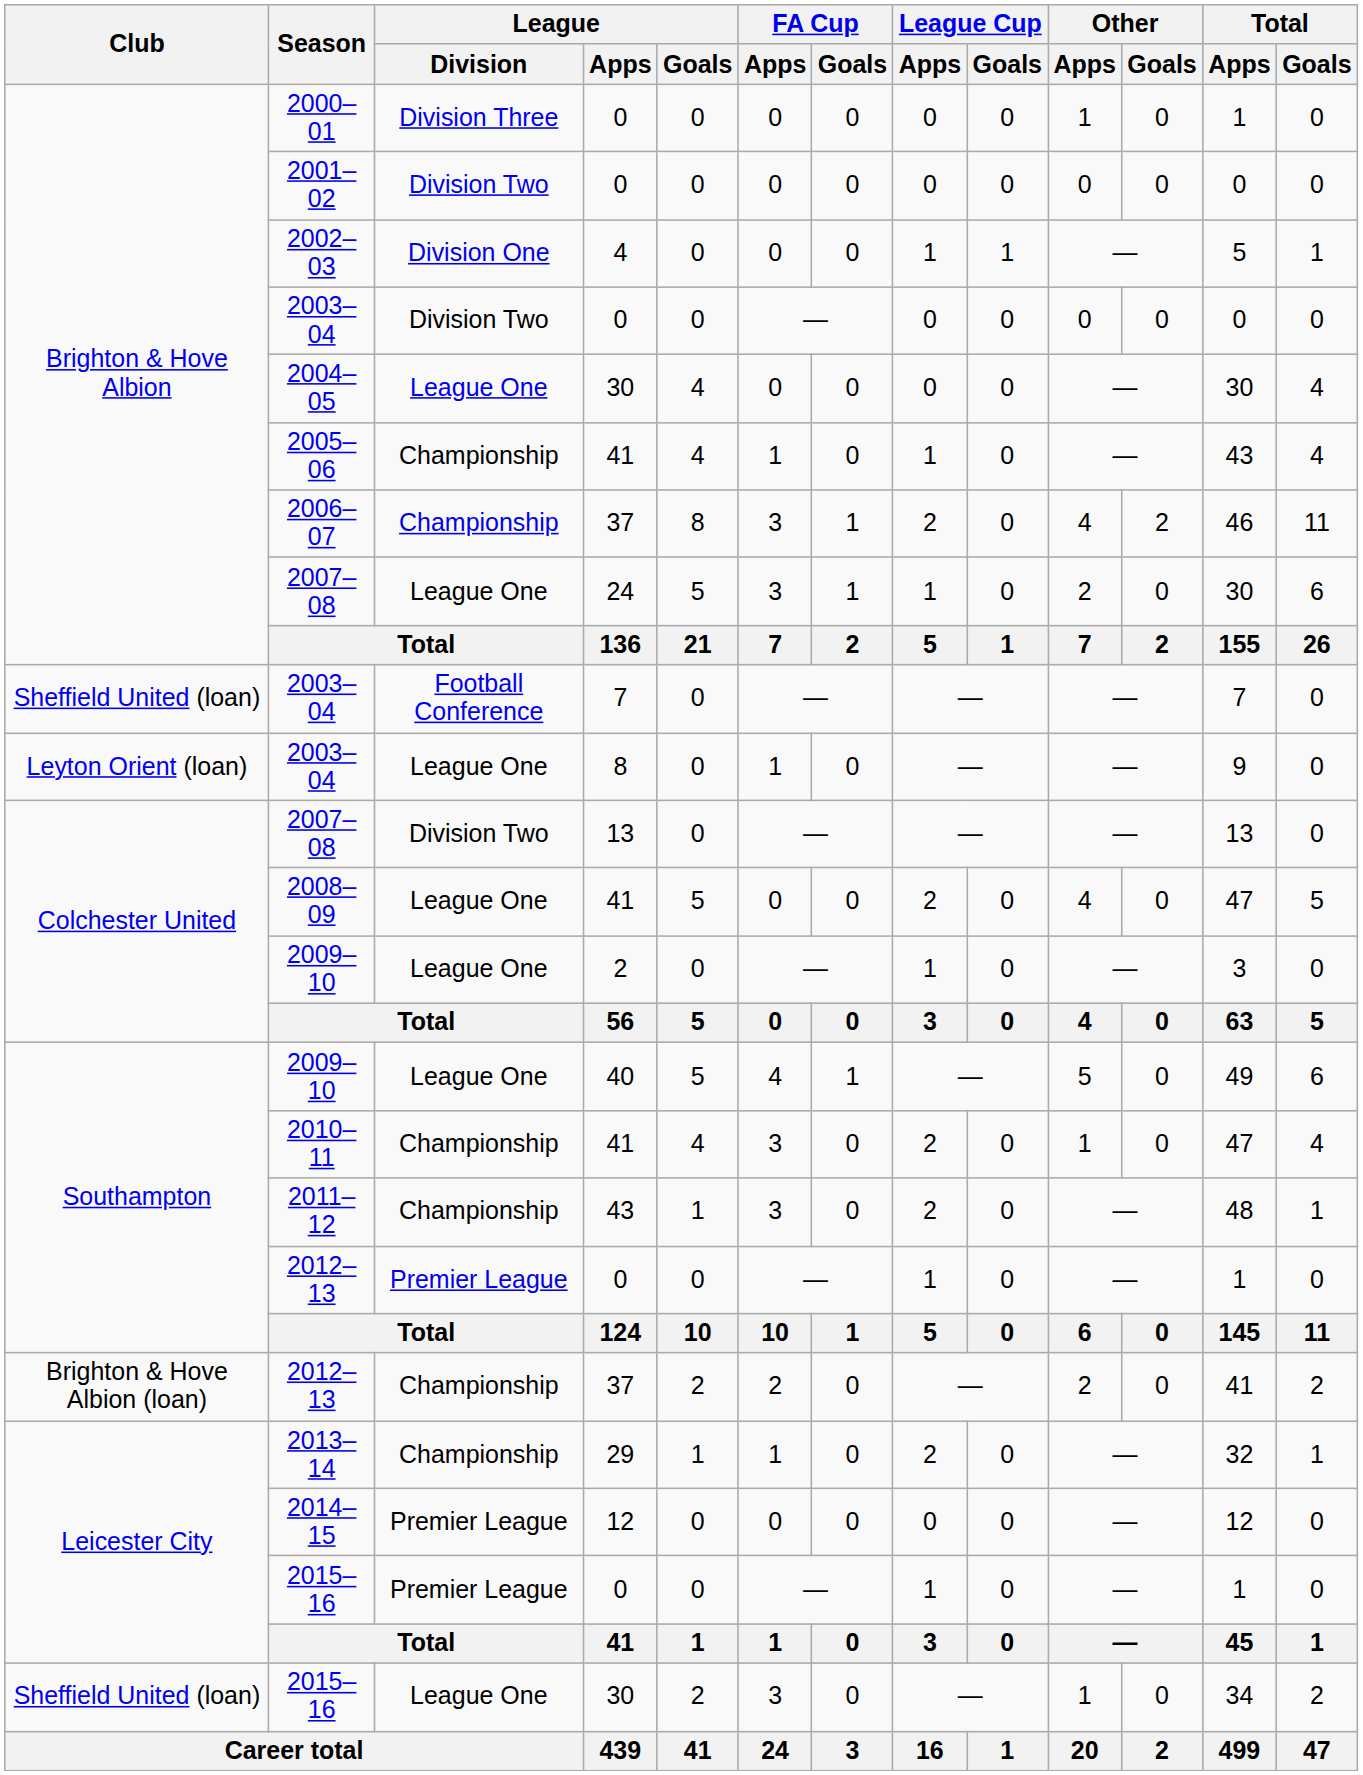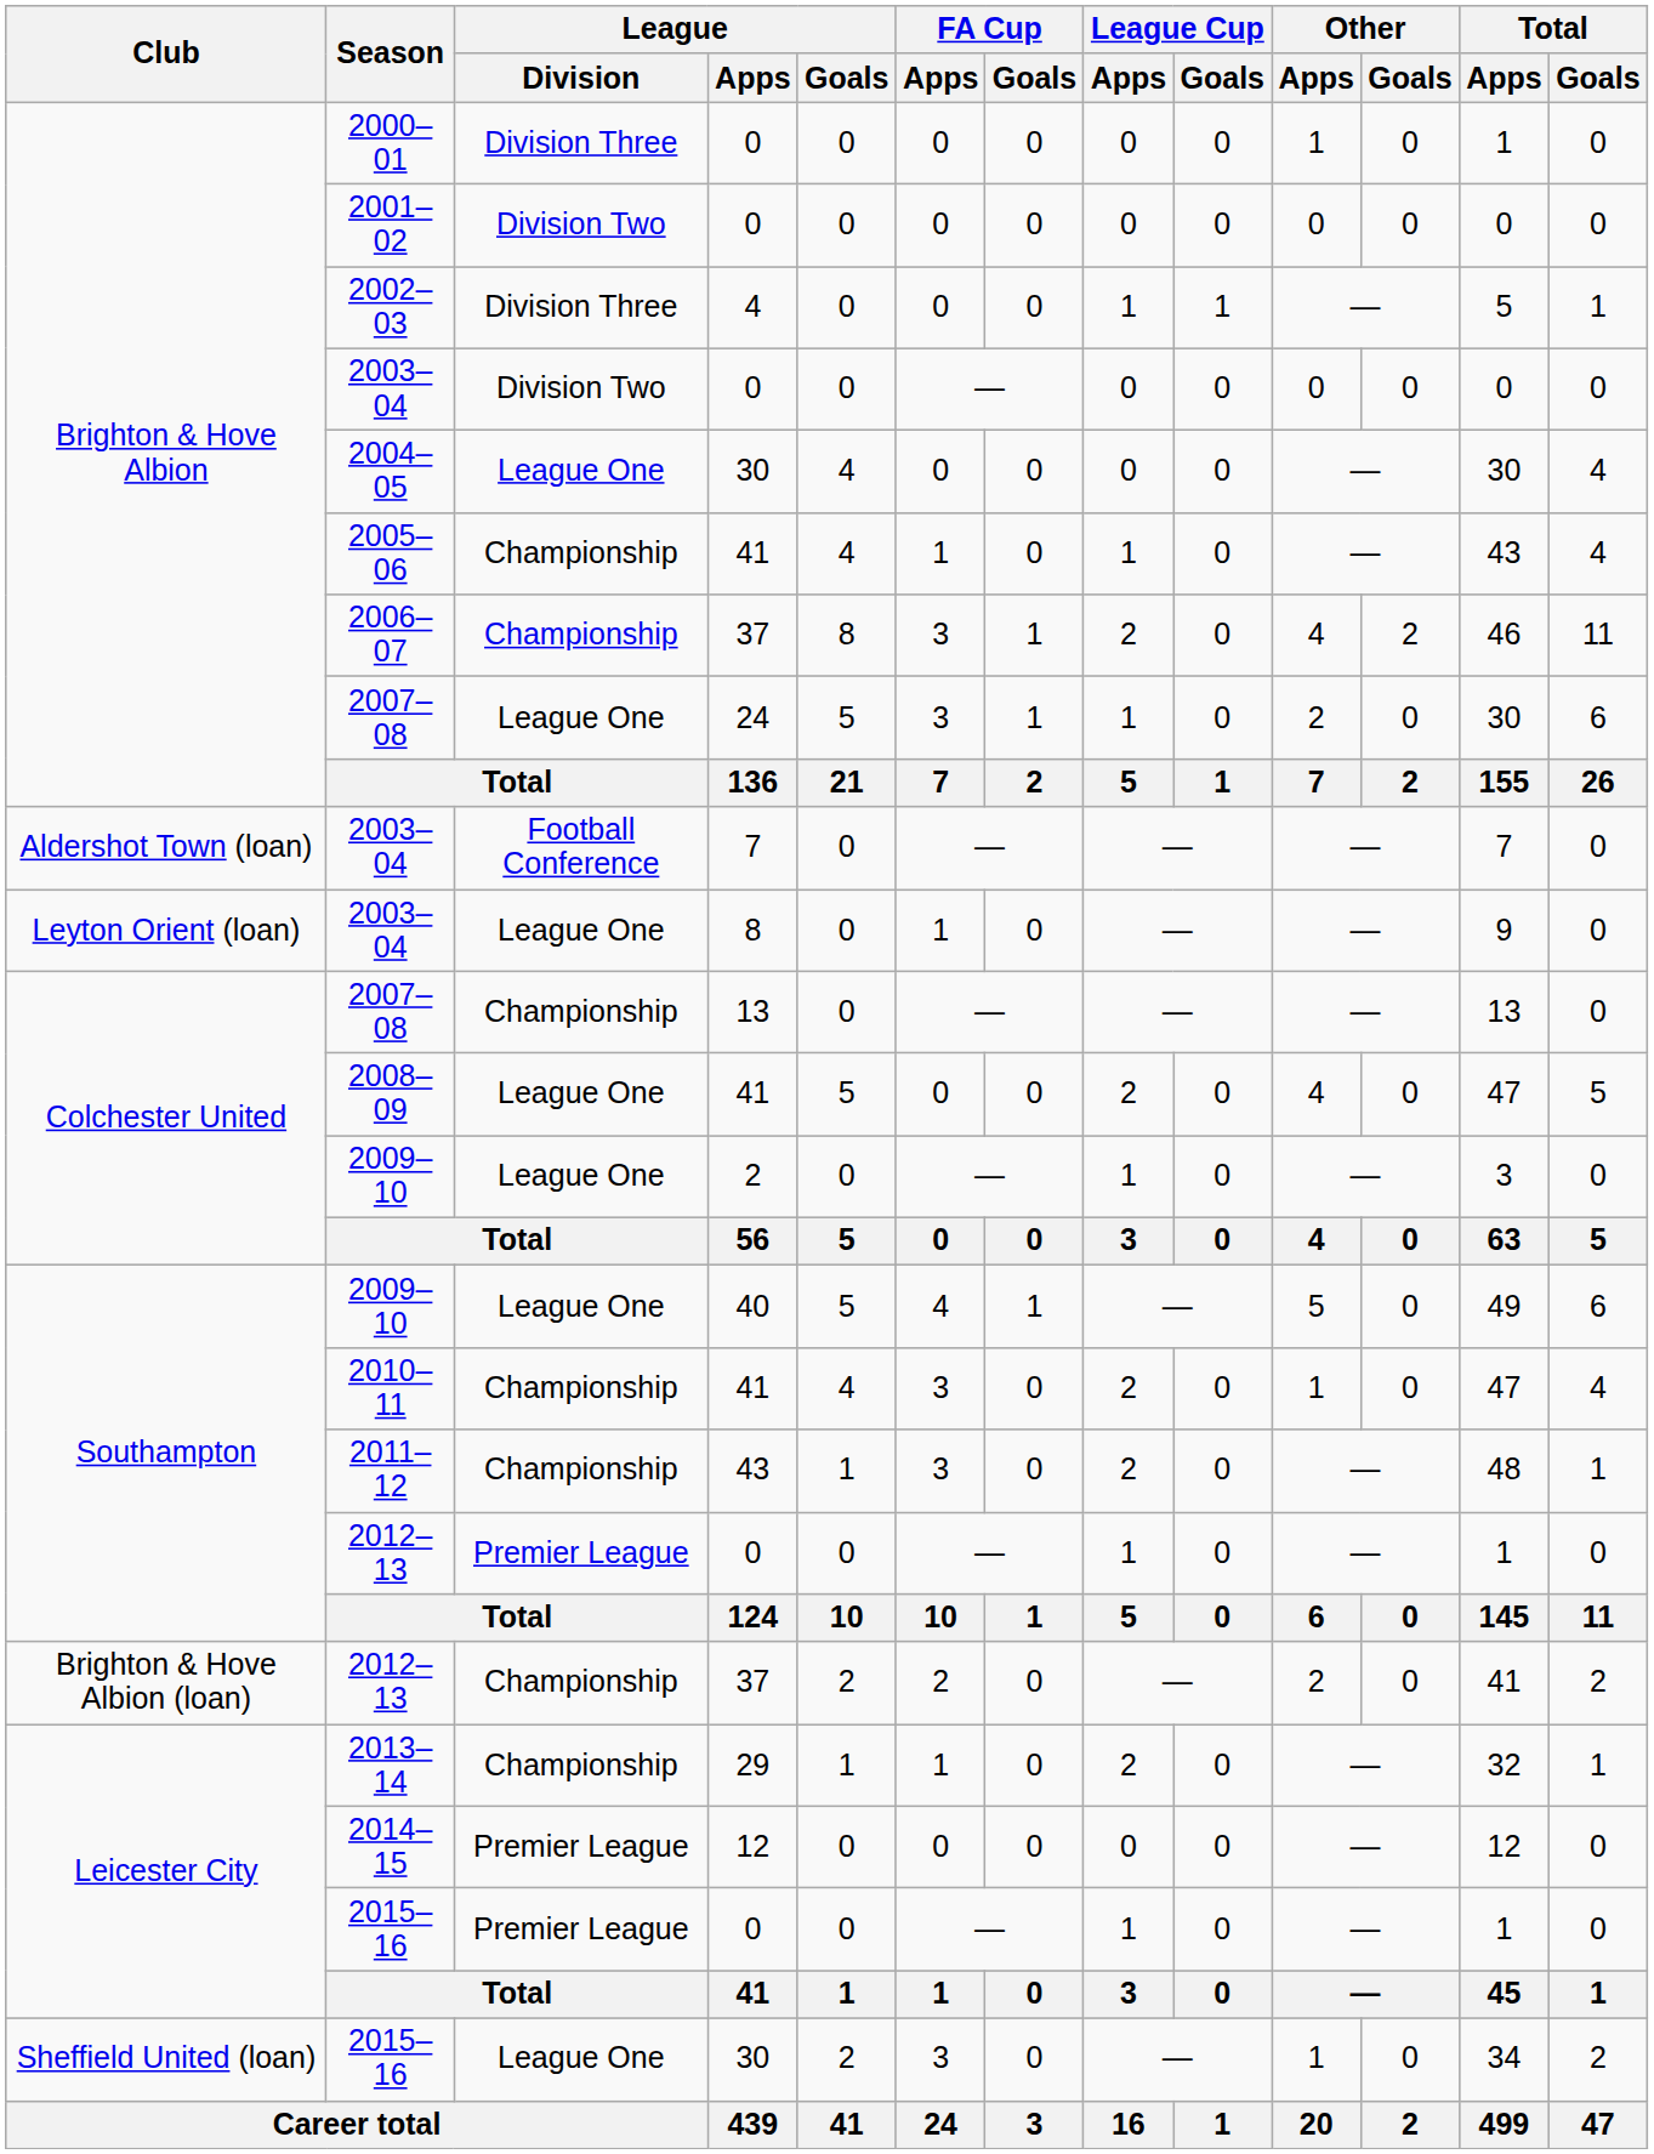2002–03 | League / Division: Division One -> Division Three
2003–04 / 7 | Club: Sheffield United (loan) -> Aldershot Town (loan)
2007–08 / 13 | League / Division: Division Two -> Championship
